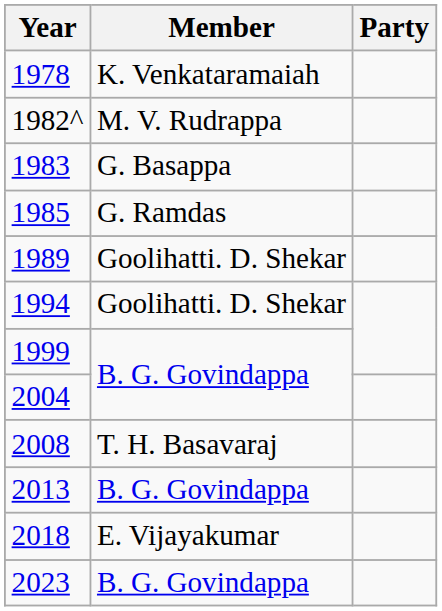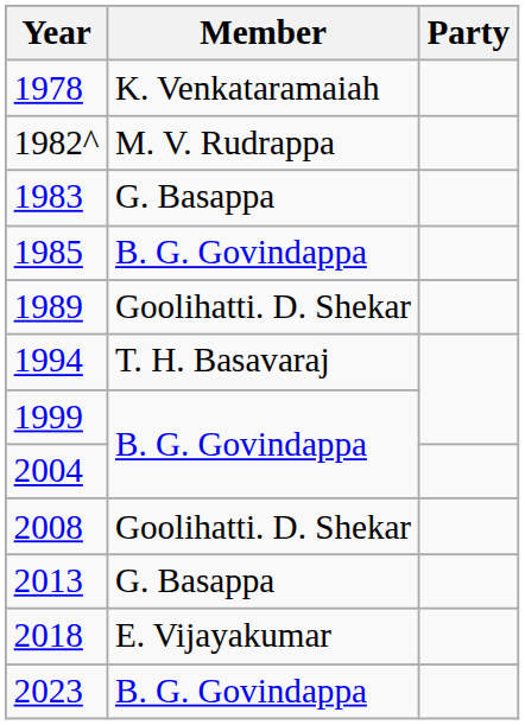1985 | Member: G. Ramdas -> B. G. Govindappa
1994 | Member: Goolihatti. D. Shekar -> T. H. Basavaraj
2008 | Member: T. H. Basavaraj -> Goolihatti. D. Shekar
2013 | Member: B. G. Govindappa -> G. Basappa
